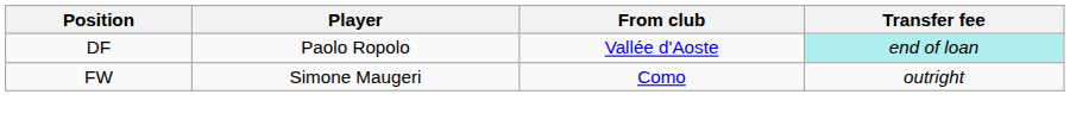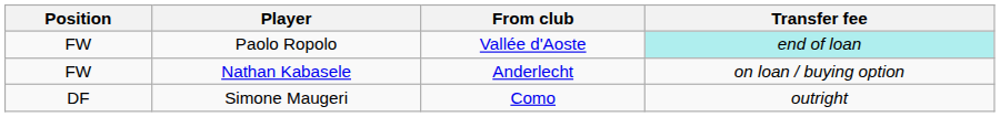Paolo Ropolo | Position: DF -> FW
+ row: FW | Nathan Kabasele | Anderlecht | on loan / buying option
Simone Maugeri | Position: FW -> DF
